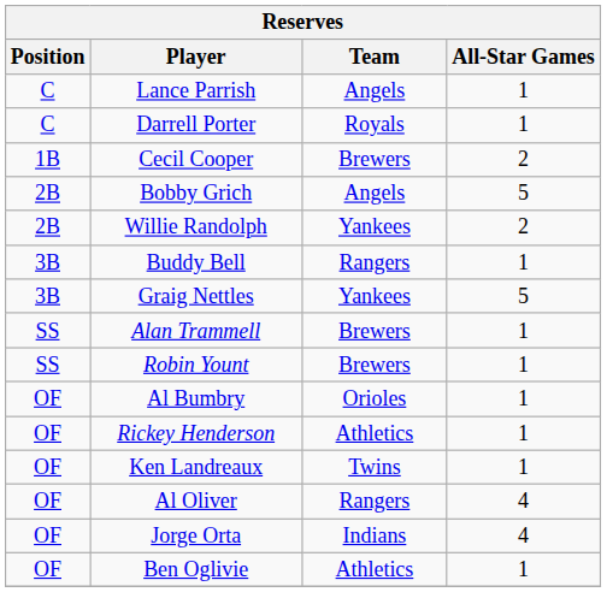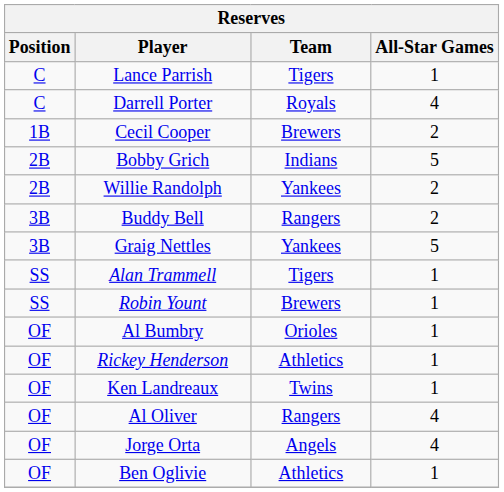Lance Parrish | Team: Angels -> Tigers
Darrell Porter | All-Star Games: 1 -> 4
Bobby Grich | Team: Angels -> Indians
Buddy Bell | All-Star Games: 1 -> 2
Alan Trammell | Team: Brewers -> Tigers
Jorge Orta | Team: Indians -> Angels
